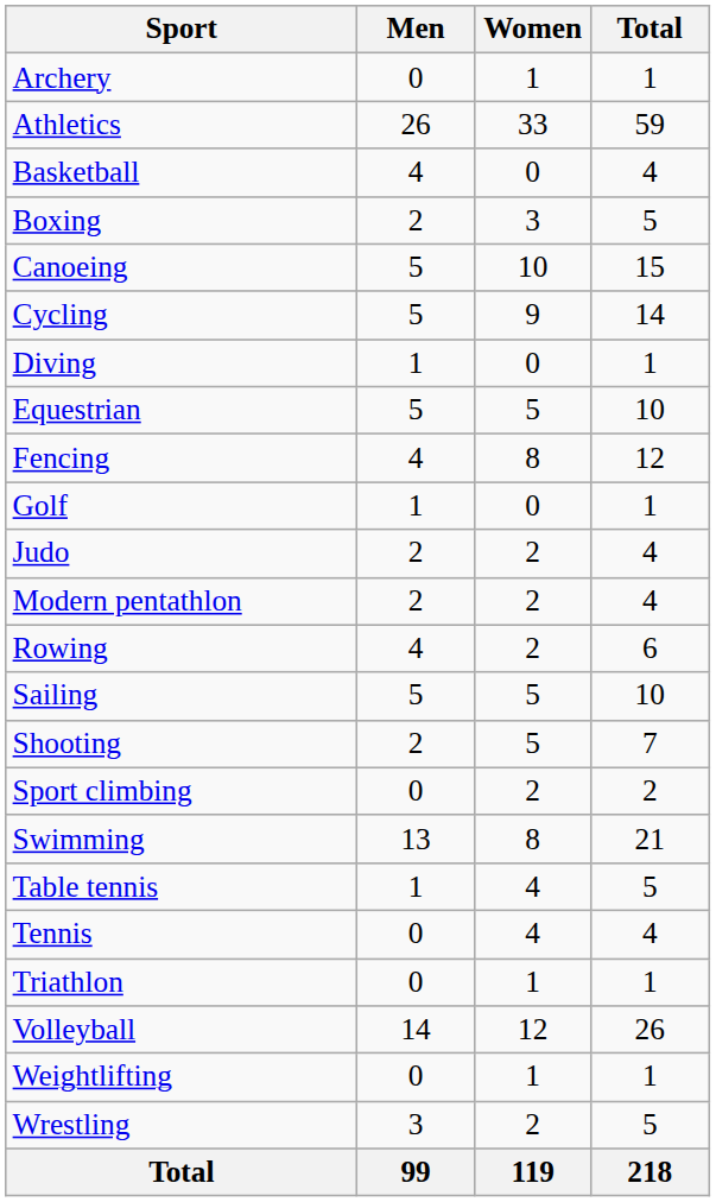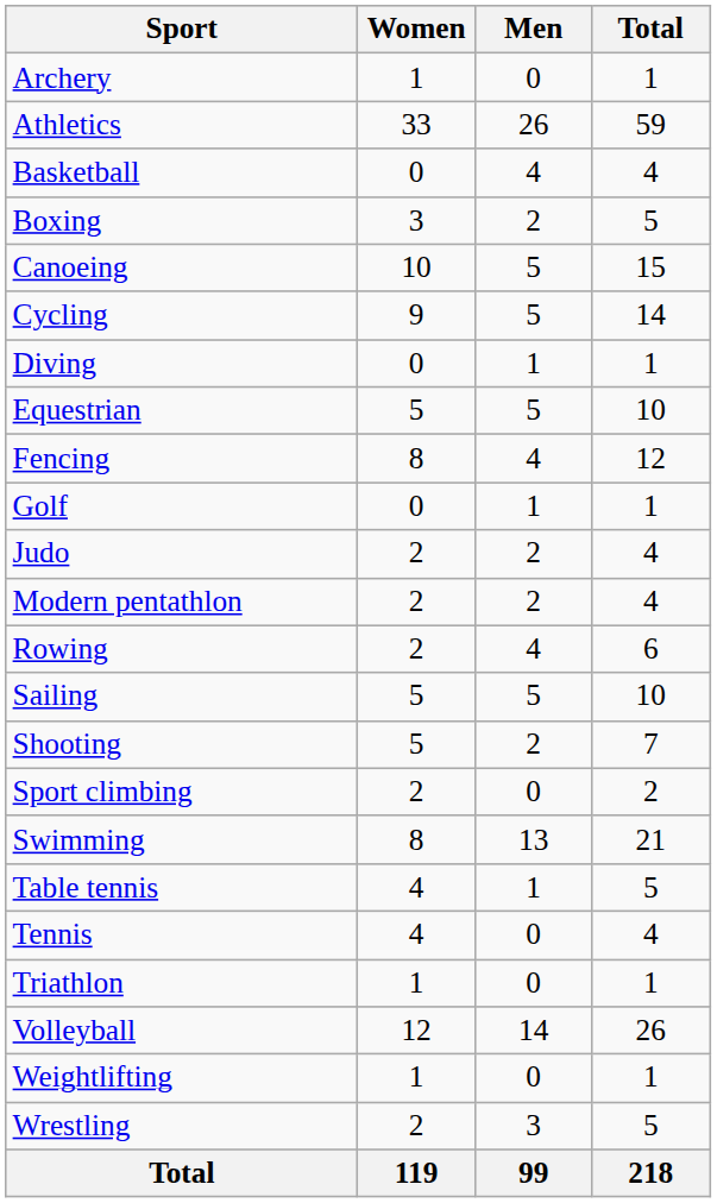columns swapped: Men <-> Women
